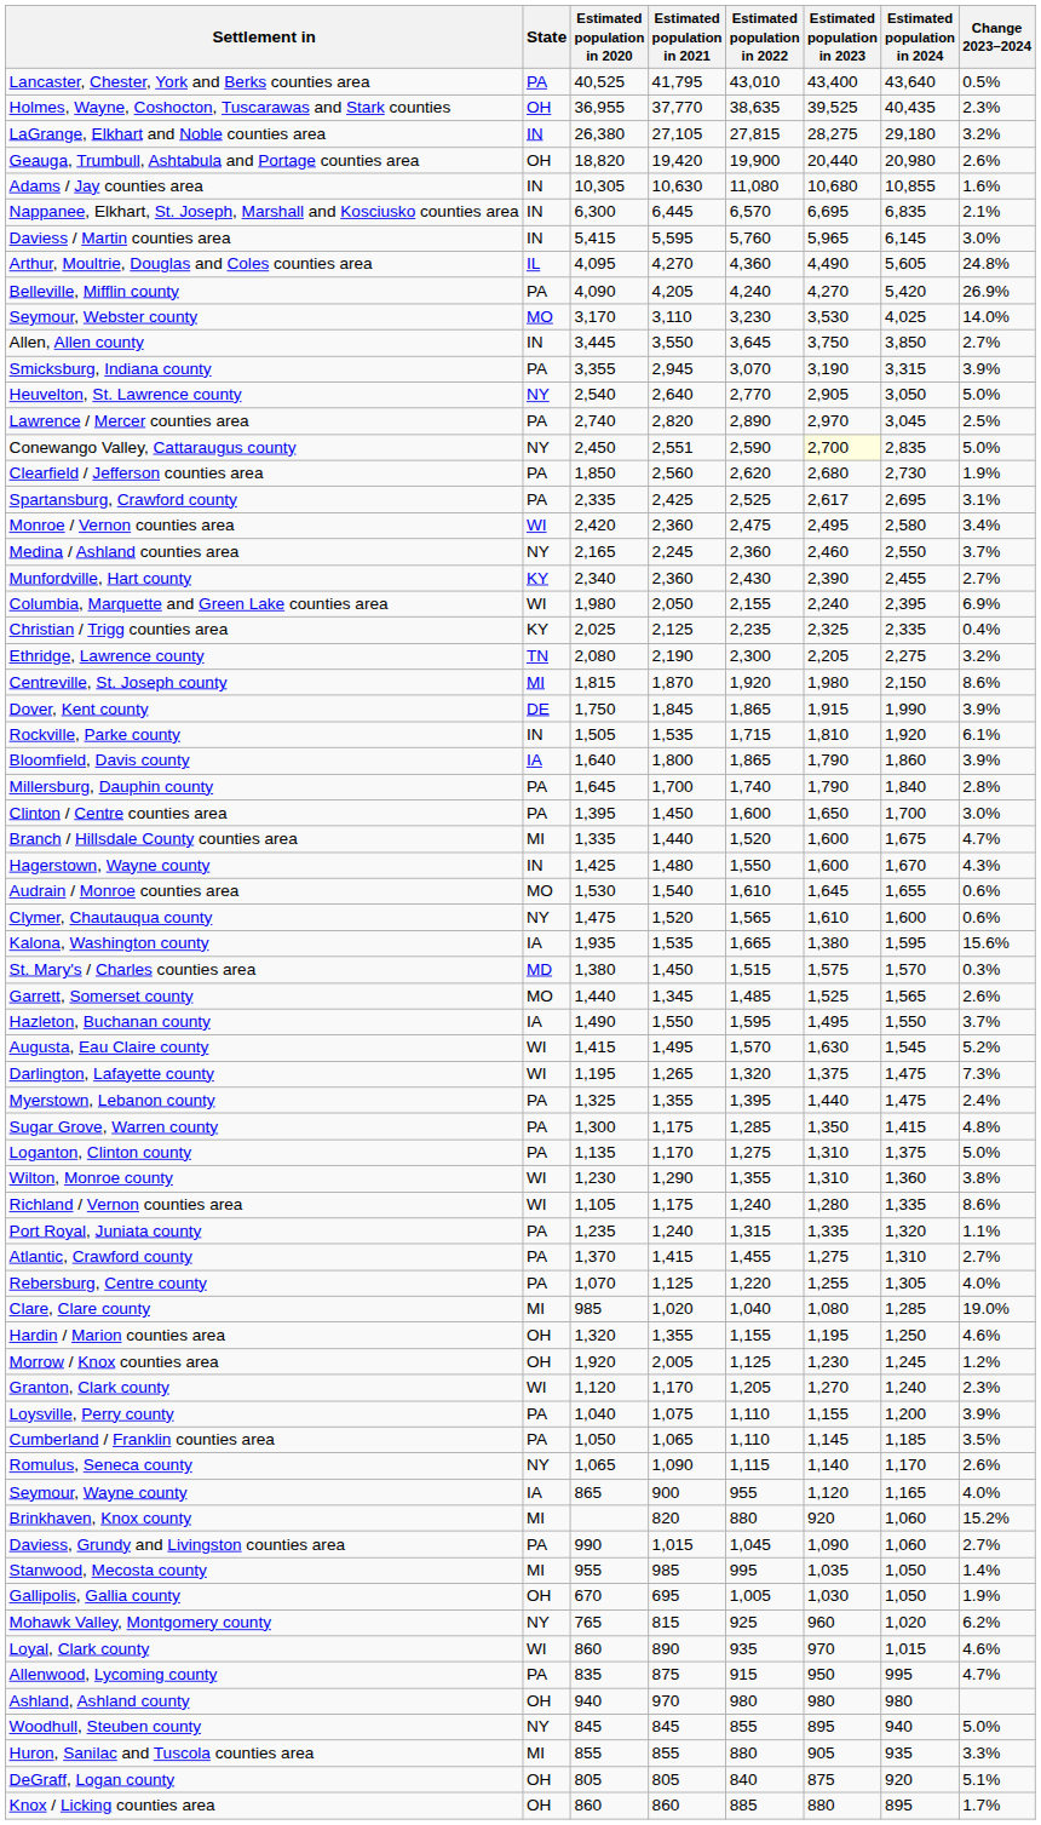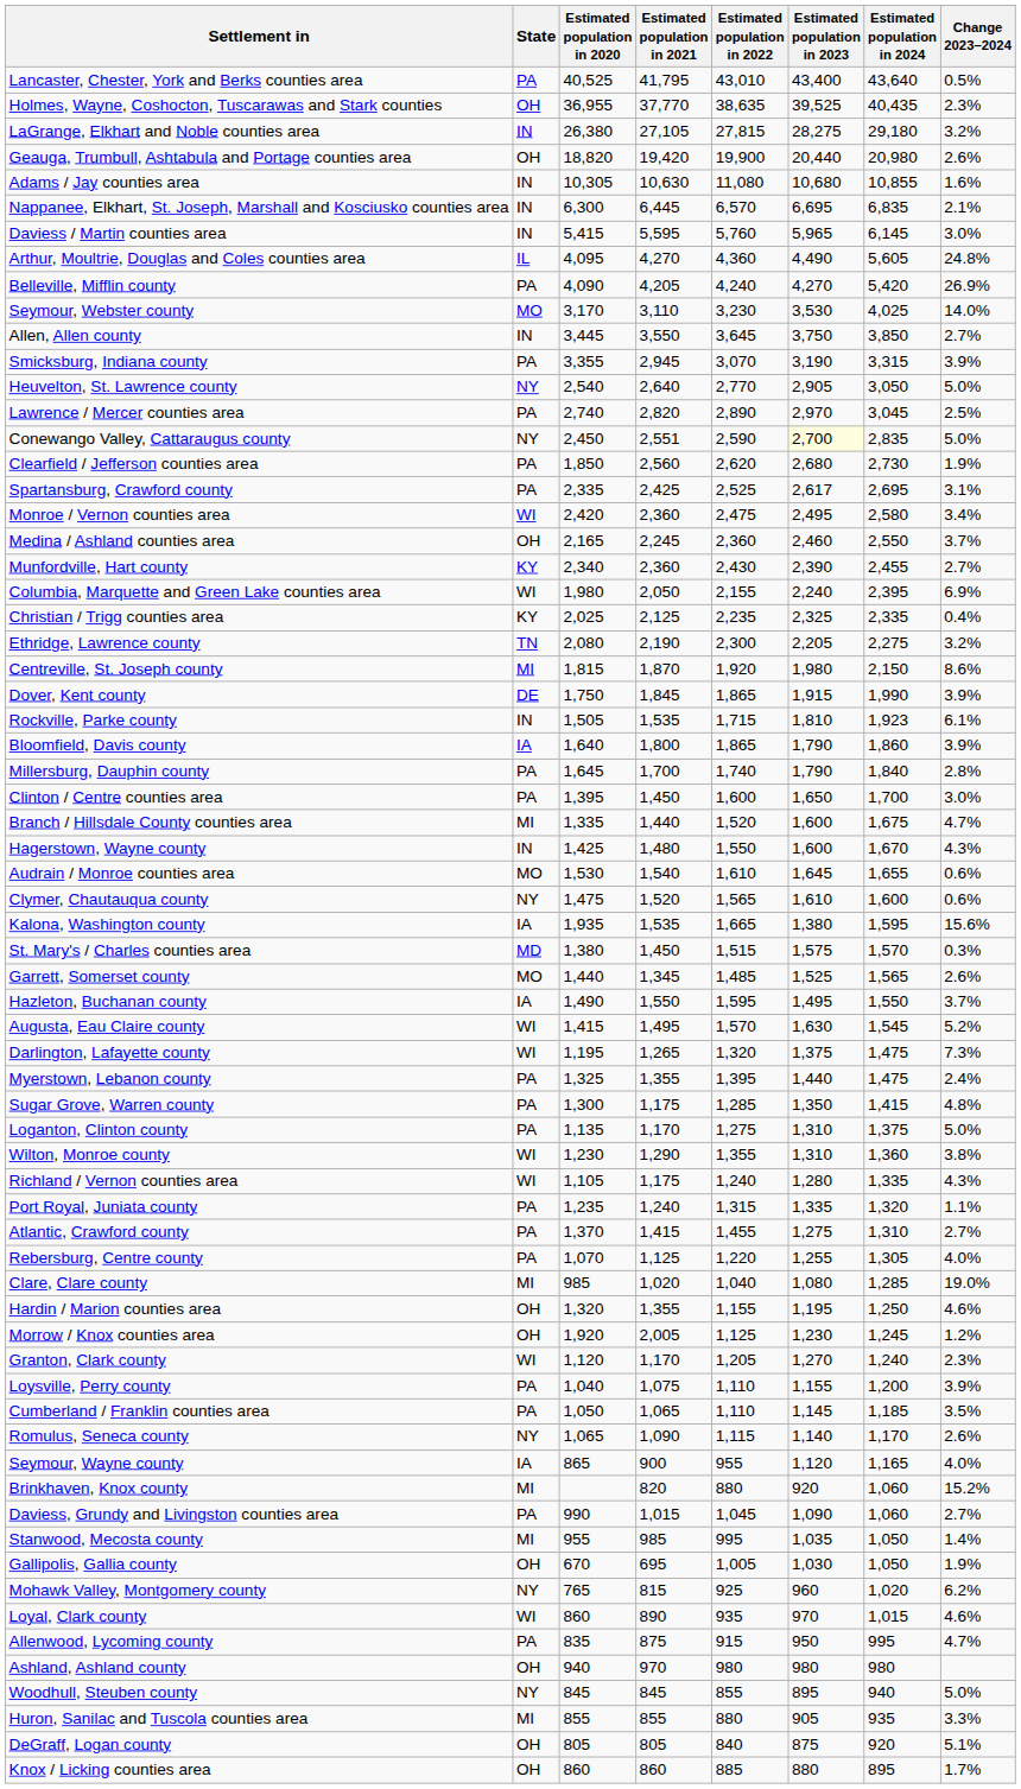Medina / Ashland counties area | State: NY -> OH
Rockville, Parke county | Estimated population in 2024: 1,920 -> 1,923
Richland / Vernon counties area | Change 2023–2024: 8.6% -> 4.3%
